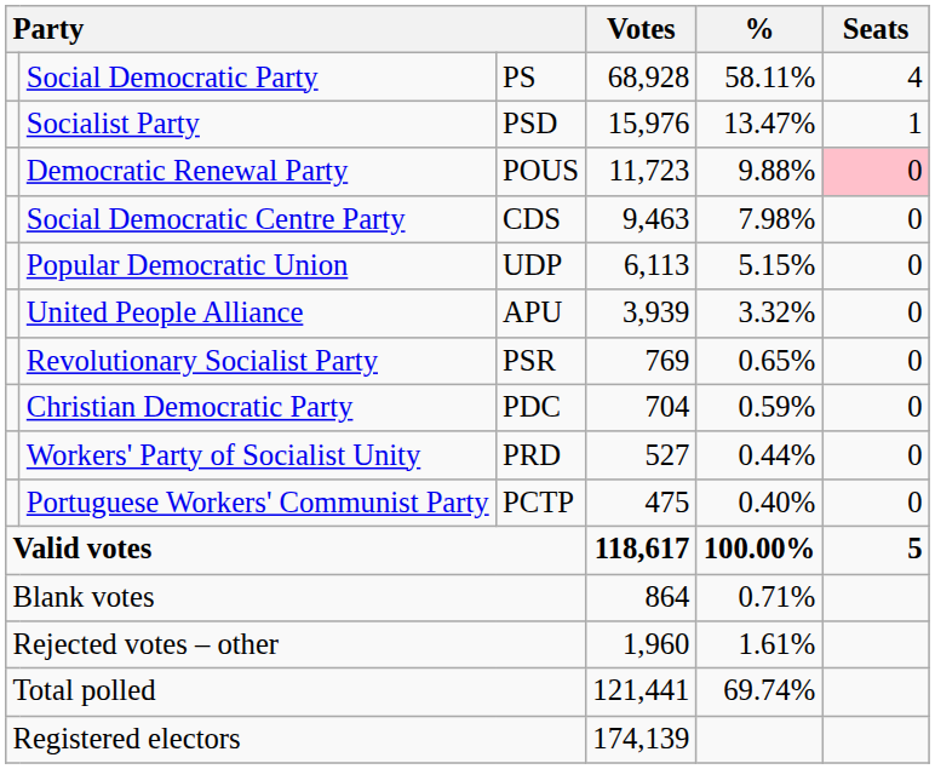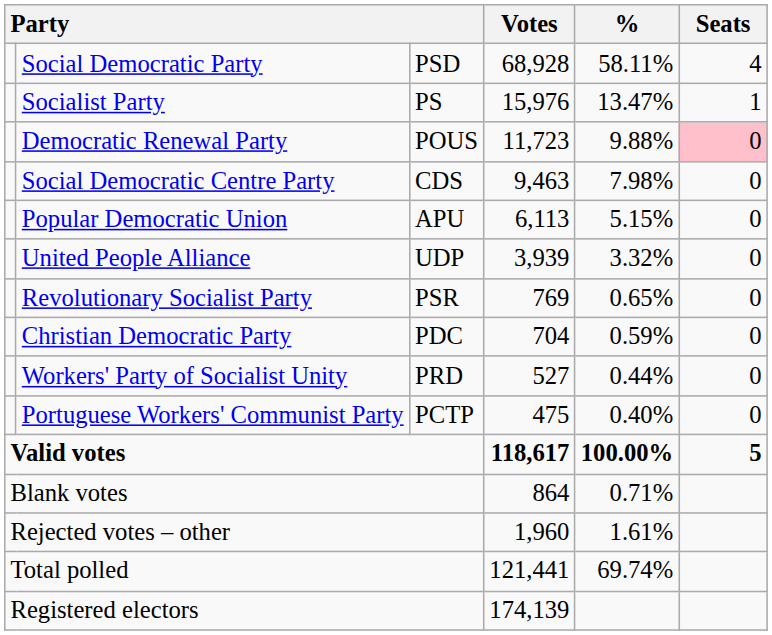Social Democratic Party | column 3: PS -> PSD
Socialist Party | column 3: PSD -> PS
Popular Democratic Union | column 3: UDP -> APU
United People Alliance | column 3: APU -> UDP
